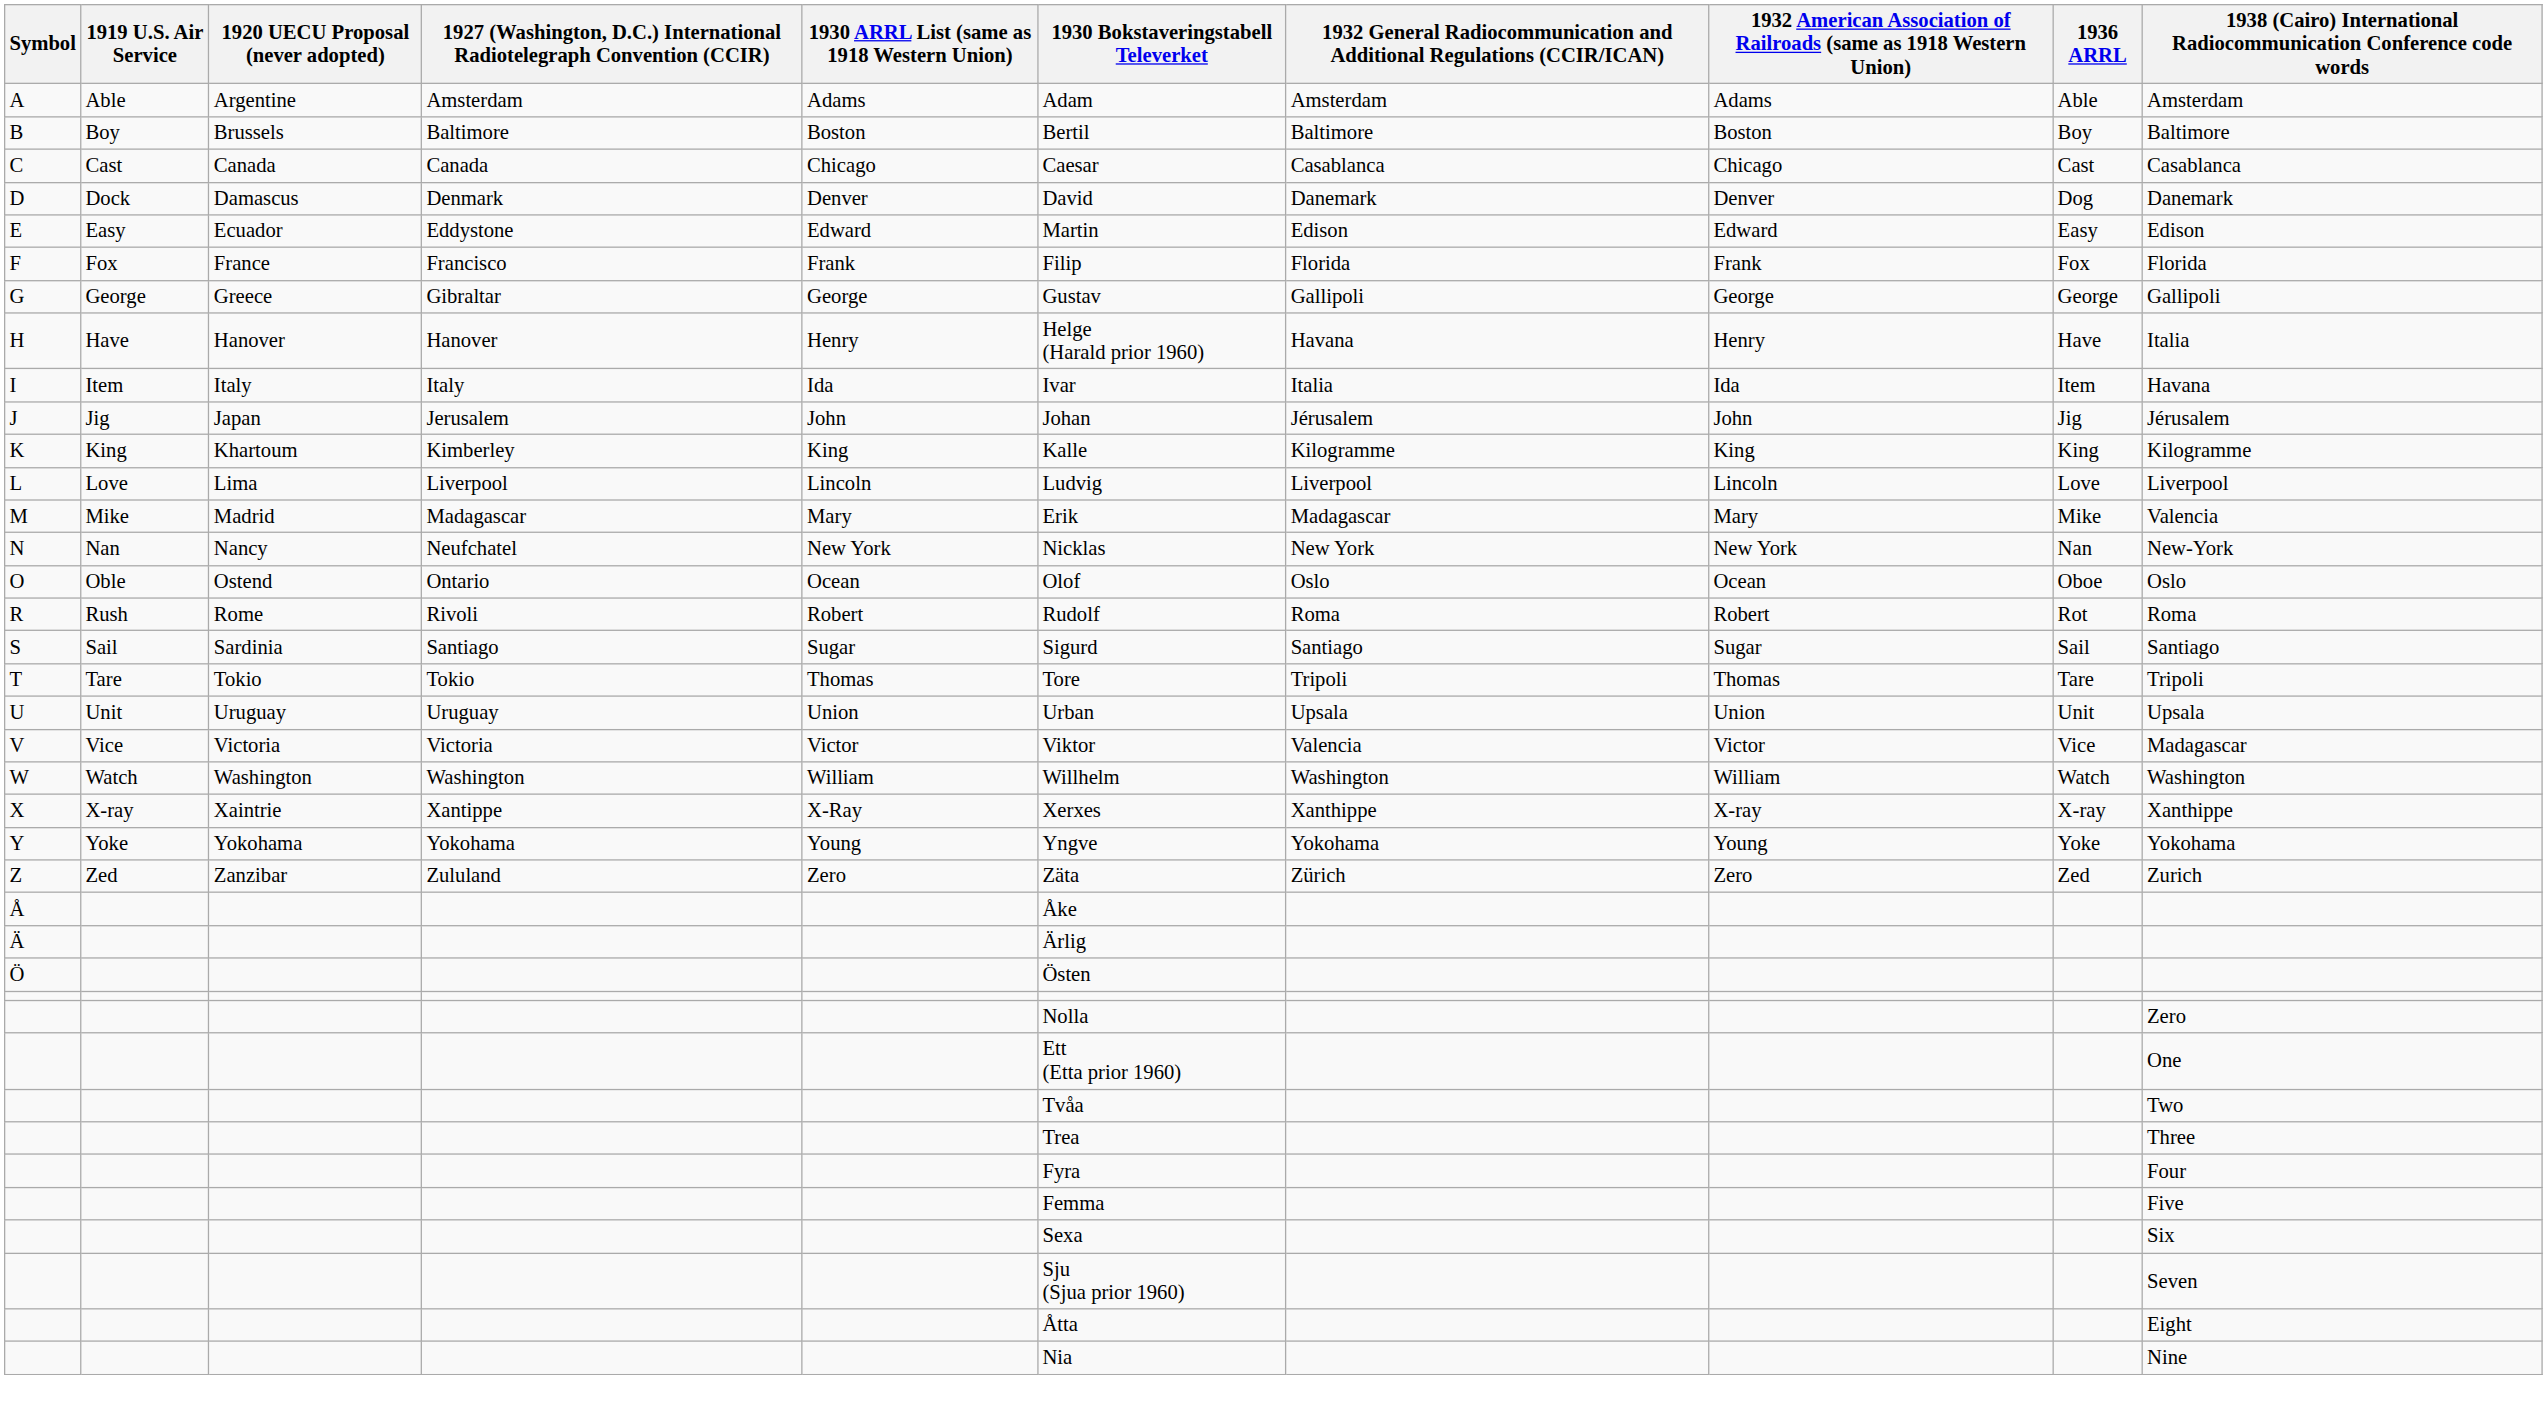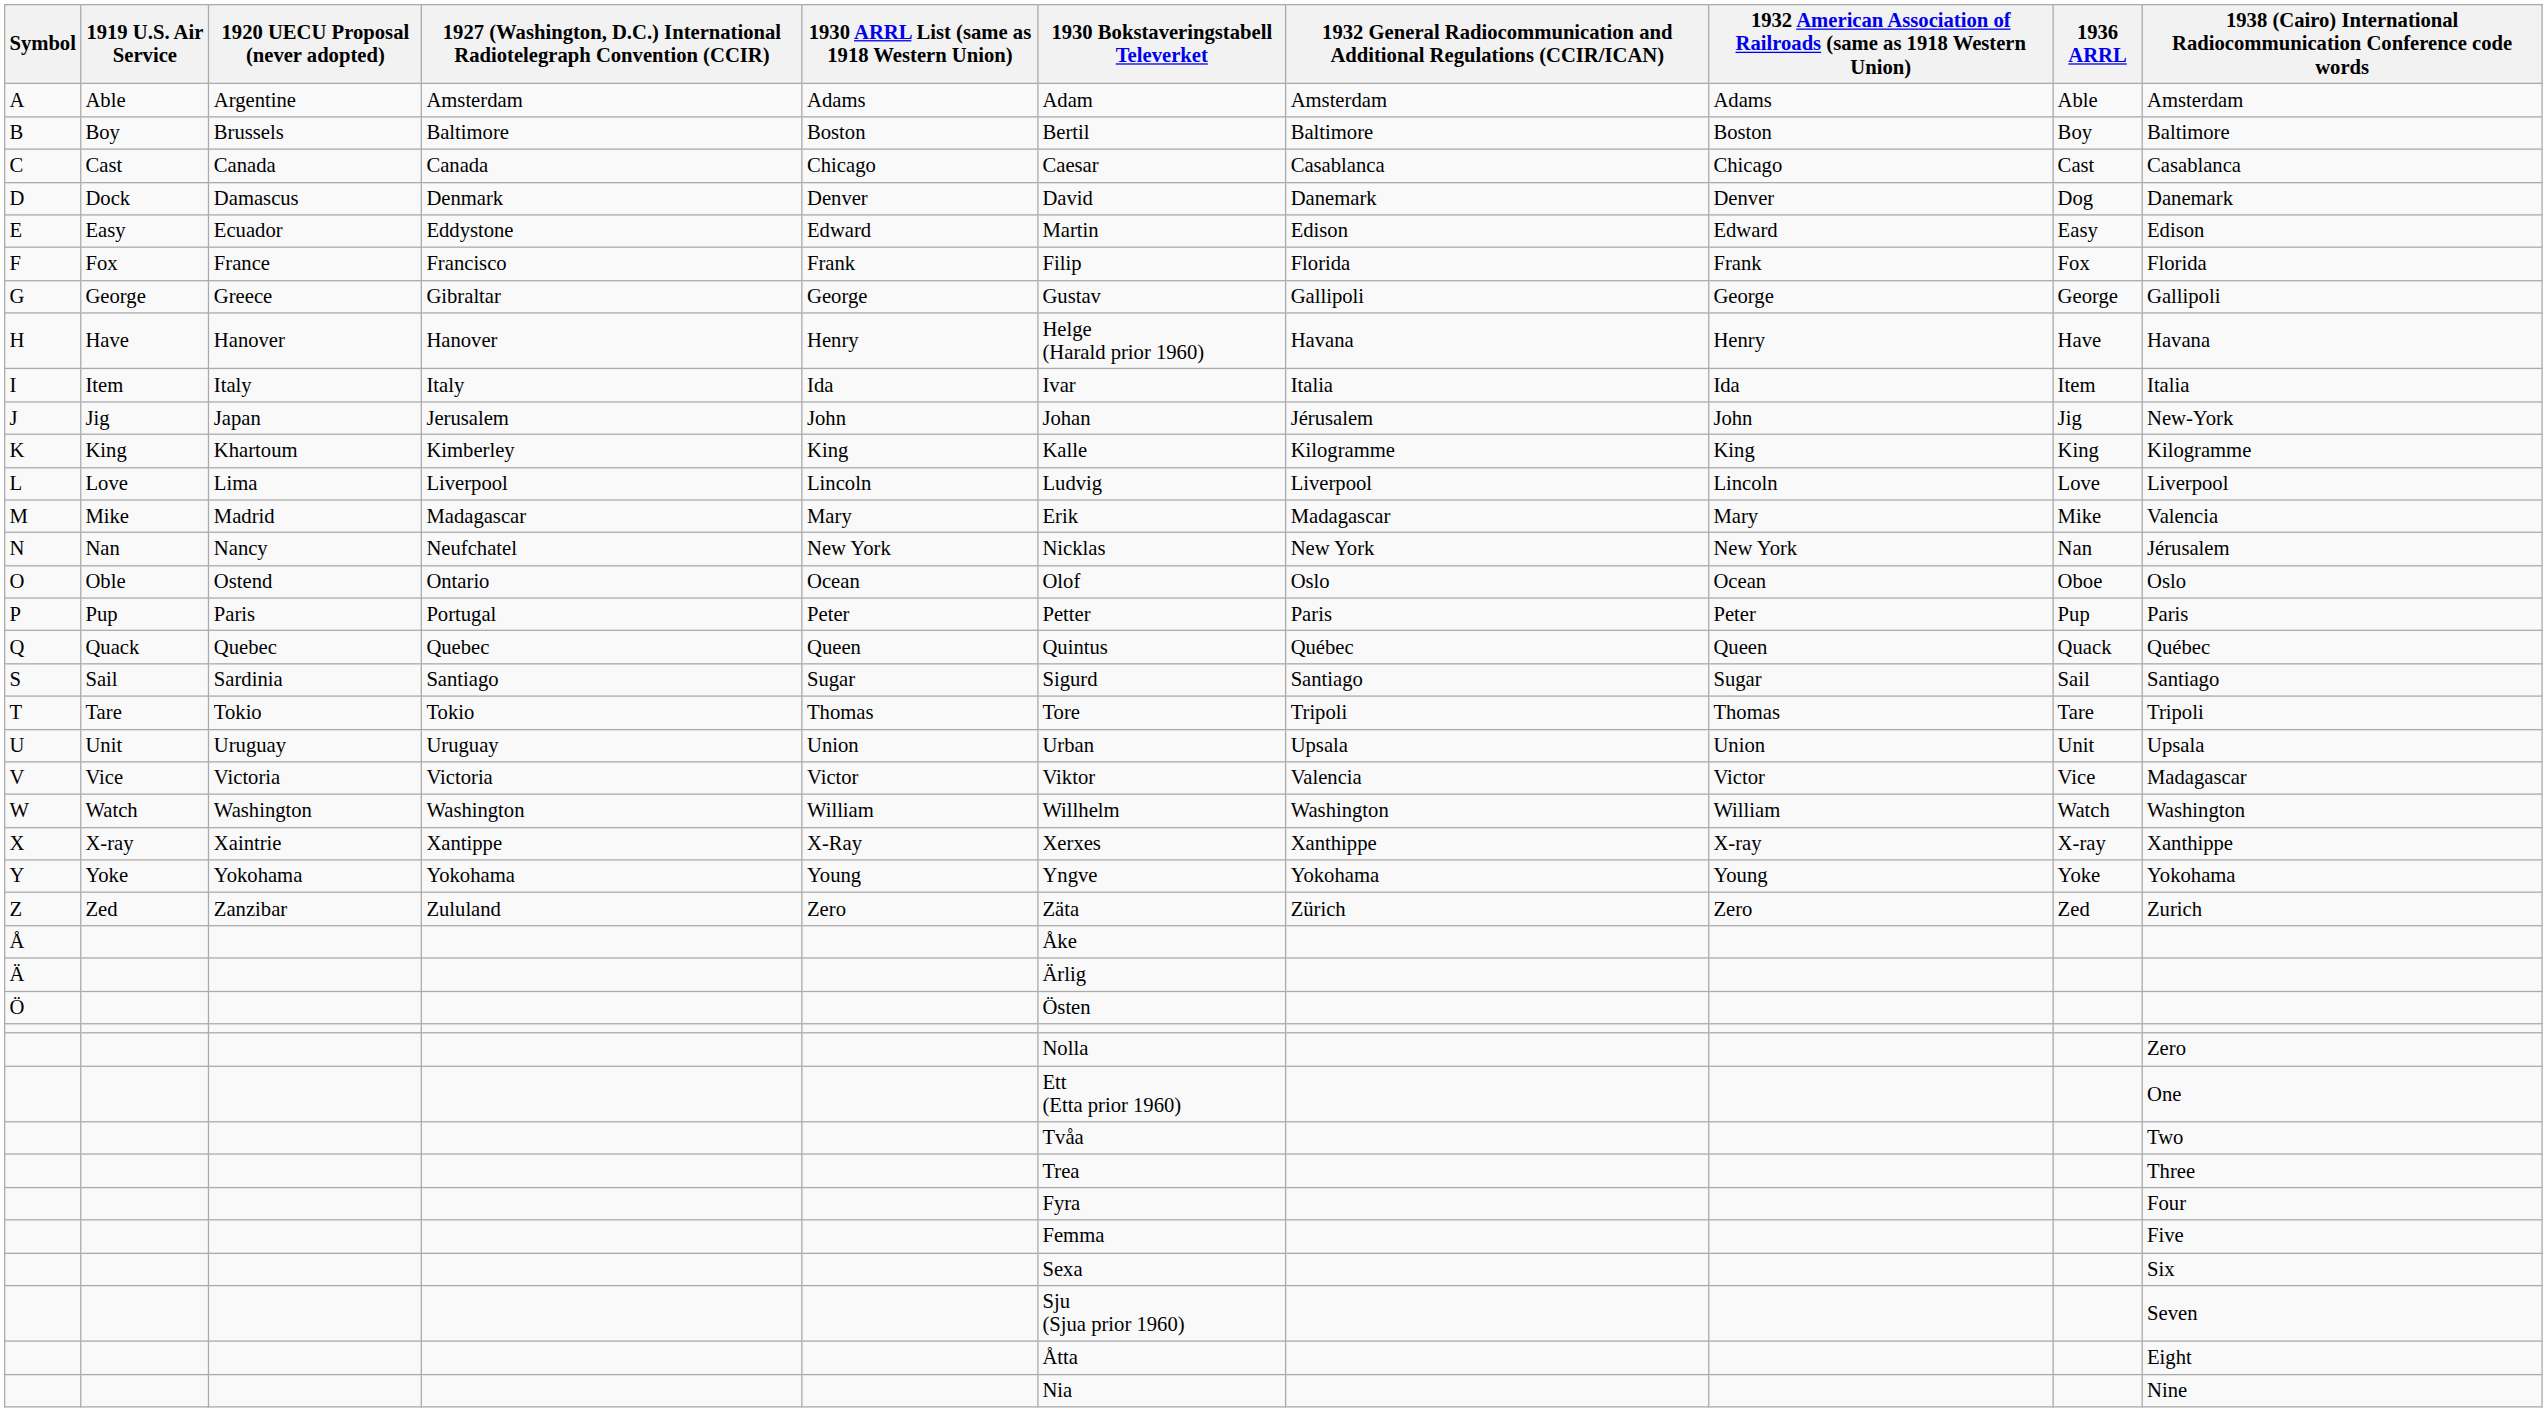H | column 10: Italia -> Havana
I | column 10: Havana -> Italia
J | column 10: Jérusalem -> New-York
N | column 10: New-York -> Jérusalem
+ row: P | Pup | Paris | Portugal | Peter | Petter | Paris | Peter | Pup | Paris
+ row: Q | Quack | Quebec | Quebec | Queen | Quintus | Québec | Queen | Quack | Québec
- row: R | Rush | Rome | Rivoli | Robert | Rudolf | Roma | Robert | Rot | Roma
